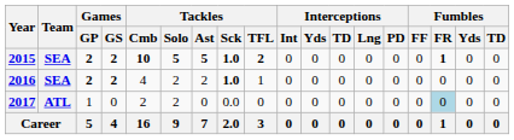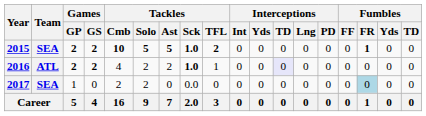2016 | Team: SEA -> ATL
2016 | Interceptions / TD: no background -> lavender background
2017 | Team: ATL -> SEA
